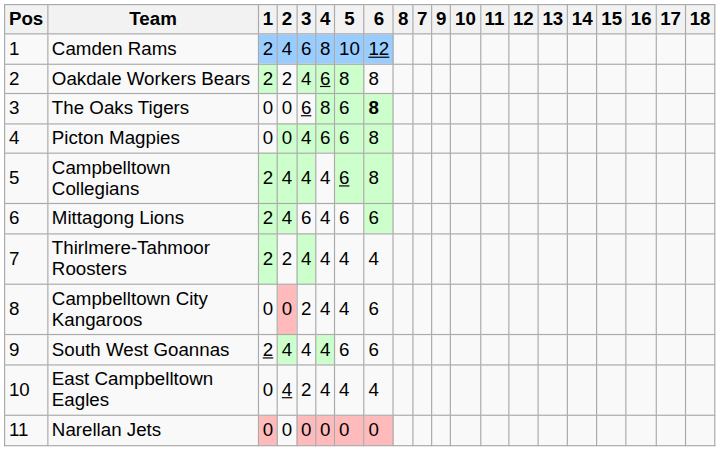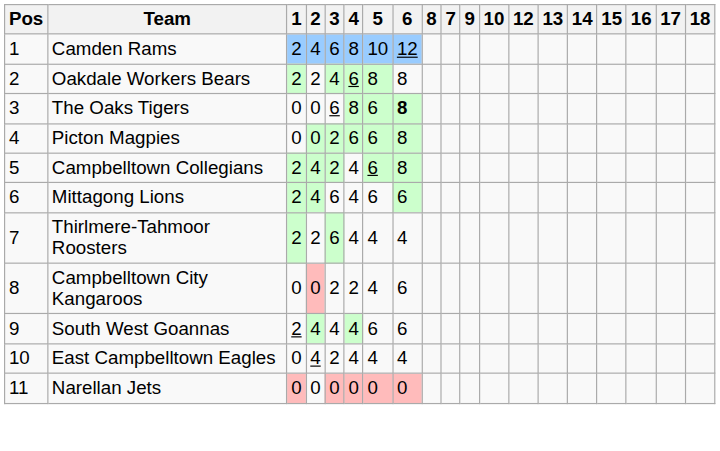- column: 11
Picton Magpies | 3: 4 -> 2
Campbelltown Collegians | 3: 4 -> 2
Thirlmere-Tahmoor Roosters | 3: 4 -> 6
Campbelltown City Kangaroos | 4: 4 -> 2
